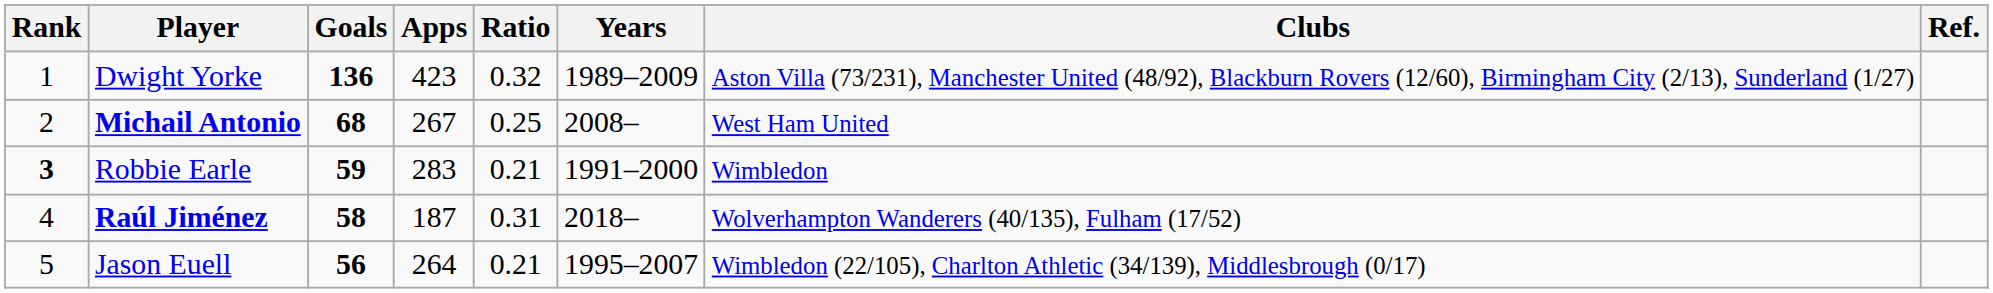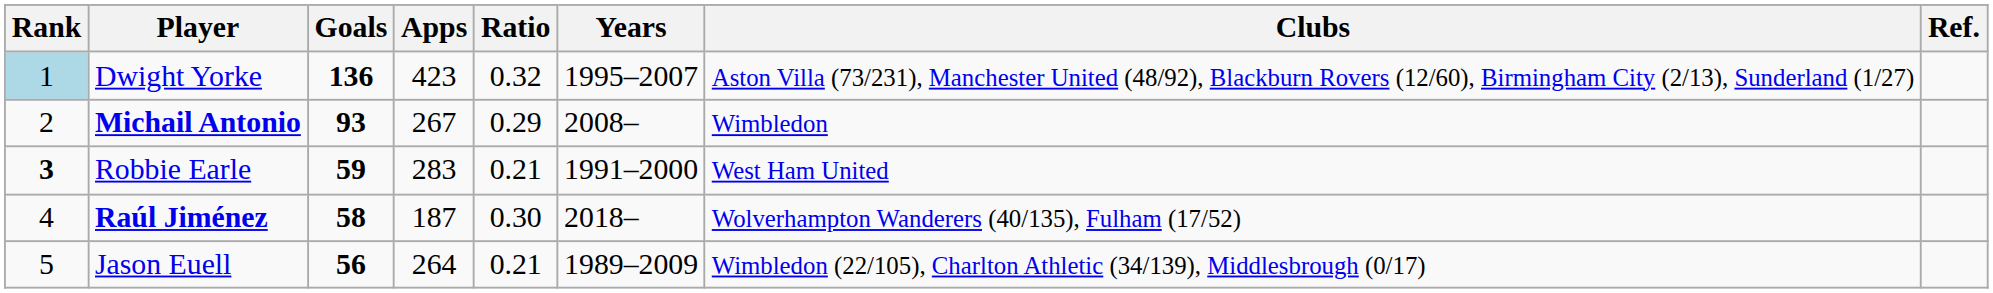Dwight Yorke | Rank: no background -> lightblue background
Dwight Yorke | Years: 1989–2009 -> 1995–2007
Michail Antonio | Goals: 68 -> 93
Michail Antonio | Ratio: 0.25 -> 0.29
Michail Antonio | Clubs: West Ham United -> Wimbledon
Robbie Earle | Clubs: Wimbledon -> West Ham United
Raúl Jiménez | Ratio: 0.31 -> 0.30
Jason Euell | Years: 1995–2007 -> 1989–2009
